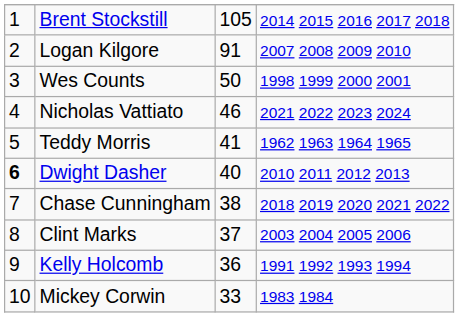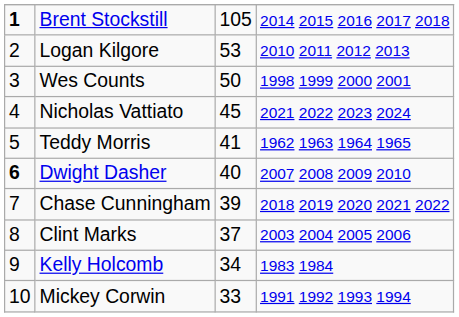Brent Stockstill | column 1: normal -> bold
Logan Kilgore | column 3: 91 -> 53
Logan Kilgore | column 4: 2007 2008 2009 2010 -> 2010 2011 2012 2013
Nicholas Vattiato | column 3: 46 -> 45
Dwight Dasher | column 4: 2010 2011 2012 2013 -> 2007 2008 2009 2010
Chase Cunningham | column 3: 38 -> 39
Kelly Holcomb | column 3: 36 -> 34
Kelly Holcomb | column 4: 1991 1992 1993 1994 -> 1983 1984
Mickey Corwin | column 4: 1983 1984 -> 1991 1992 1993 1994
